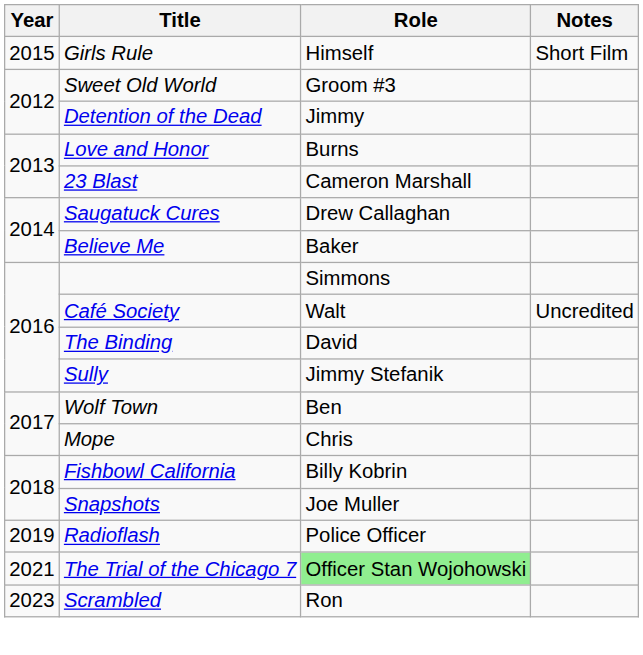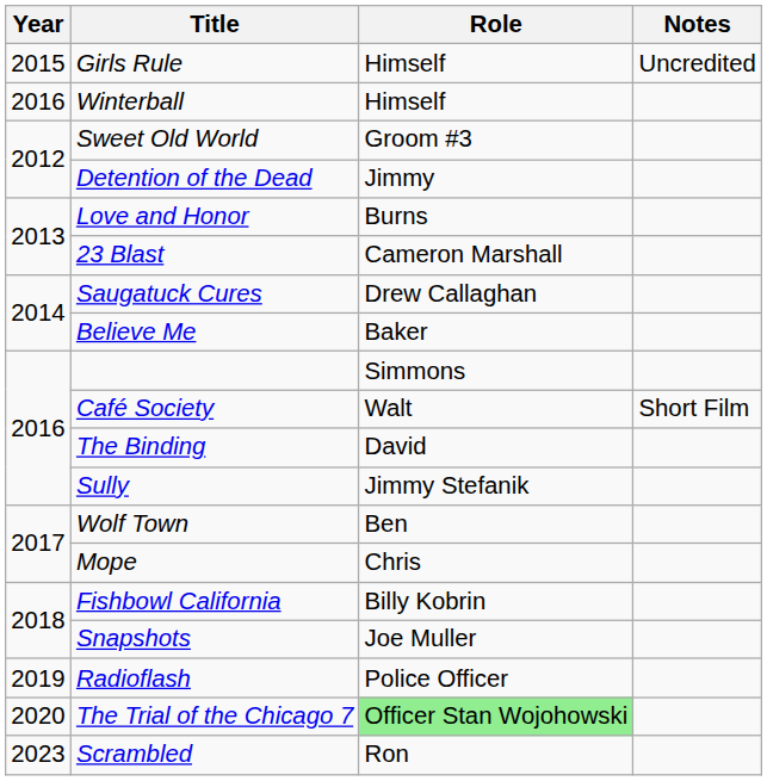Girls Rule | Notes: Short Film -> Uncredited
+ row: 2016 | Winterball | Himself
Café Society | Notes: Uncredited -> Short Film
The Trial of the Chicago 7 | Year: 2021 -> 2020
